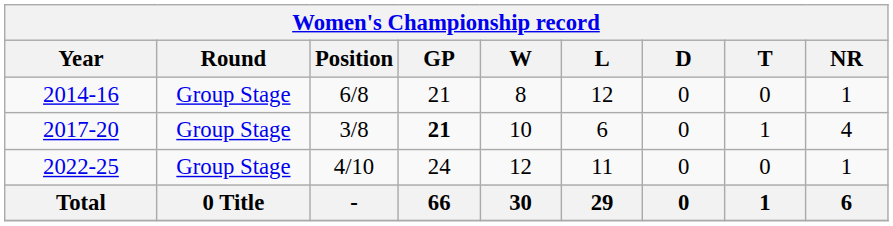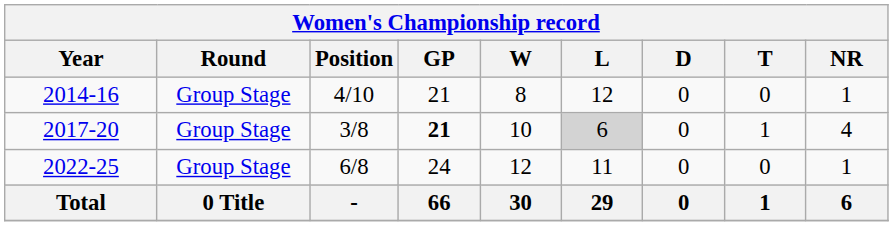2014-16 | Position: 6/8 -> 4/10
2017-20 | L: no background -> lightgrey background
2022-25 | Position: 4/10 -> 6/8
